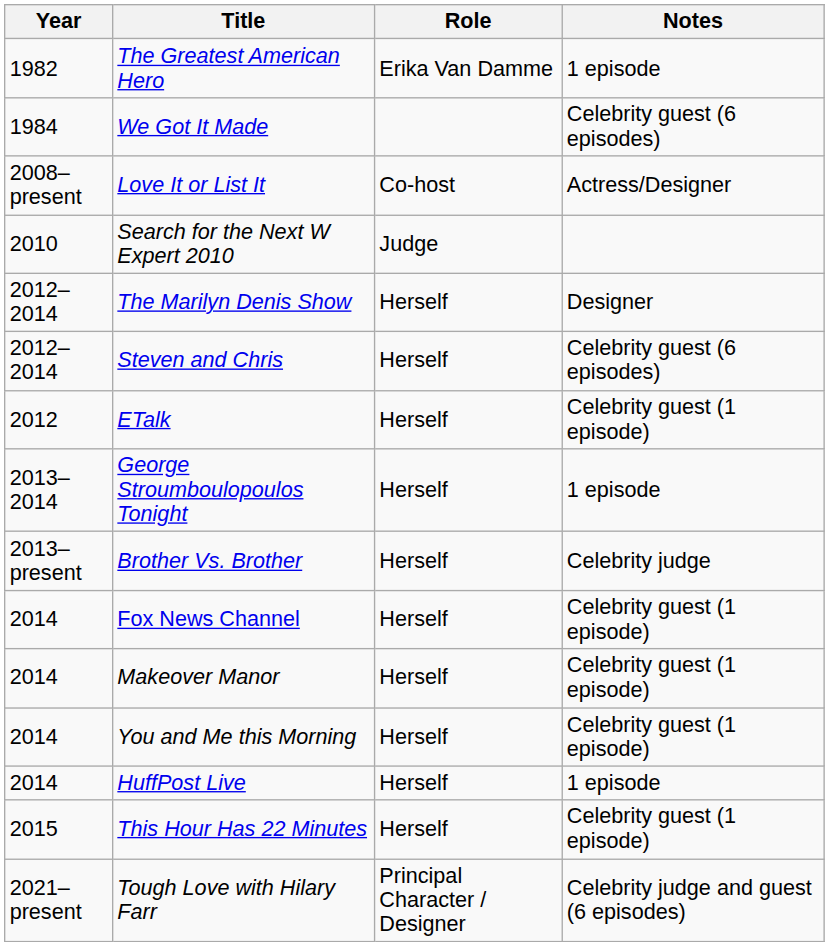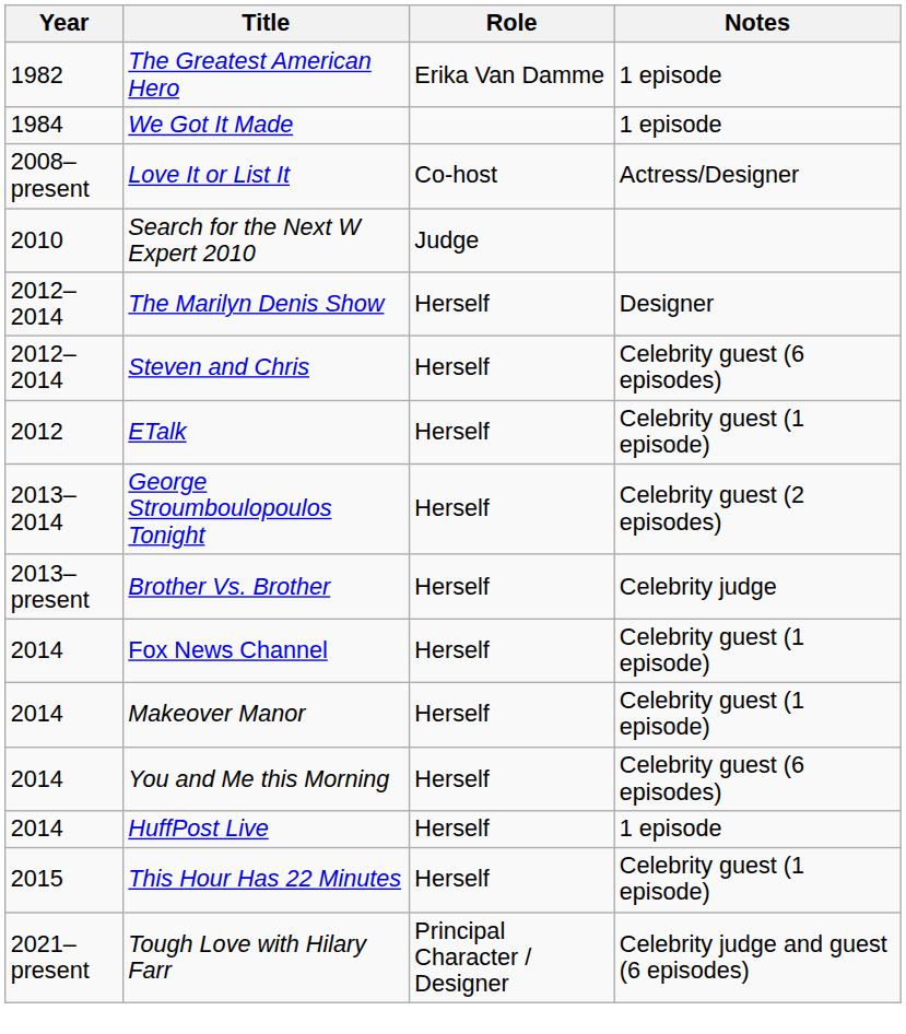We Got It Made | Notes: Celebrity guest (6 episodes) -> 1 episode
George Stroumboulopoulos Tonight | Notes: 1 episode -> Celebrity guest (2 episodes)
You and Me this Morning | Notes: Celebrity guest (1 episode) -> Celebrity guest (6 episodes)
